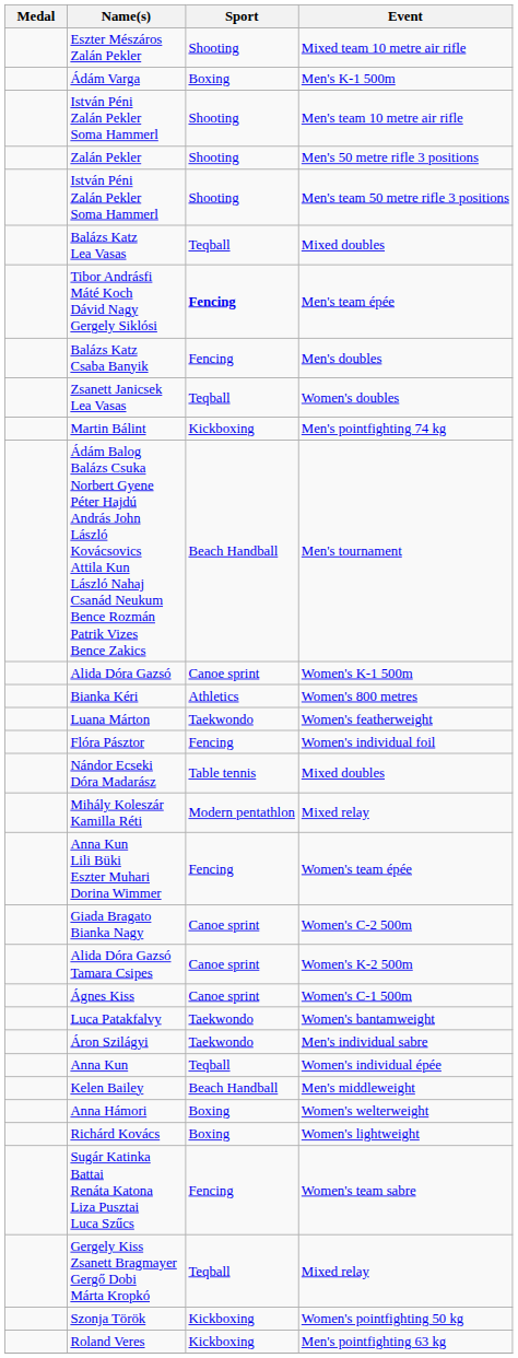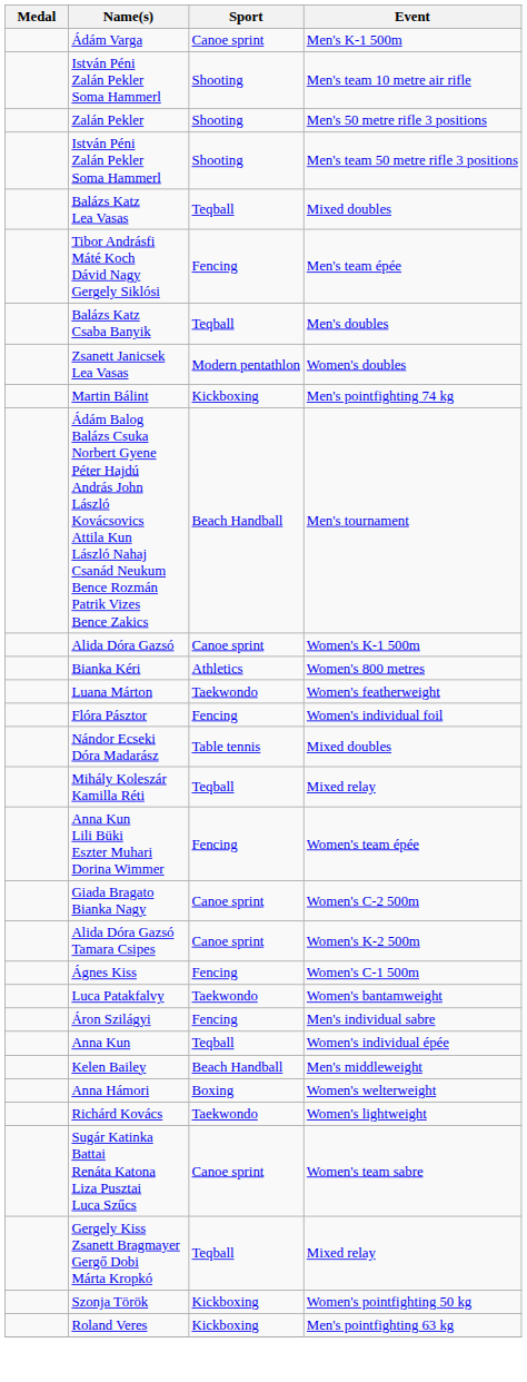- row: Eszter Mészáros Zalán Pekler | Shooting | Mixed team 10 metre air rifle
Ádám Varga | Sport: Boxing -> Canoe sprint
Tibor Andrásfi Máté Koch Dávid Nagy Gergely Siklósi | Sport: bold -> normal
Balázs Katz Csaba Banyik | Sport: Fencing -> Teqball
Zsanett Janicsek Lea Vasas | Sport: Teqball -> Modern pentathlon
Mihály Koleszár Kamilla Réti | Sport: Modern pentathlon -> Teqball
Ágnes Kiss | Sport: Canoe sprint -> Fencing
Áron Szilágyi | Sport: Taekwondo -> Fencing
Richárd Kovács | Sport: Boxing -> Taekwondo
Sugár Katinka Battai Renáta Katona Liza Pusztai Luca Szűcs | Sport: Fencing -> Canoe sprint
